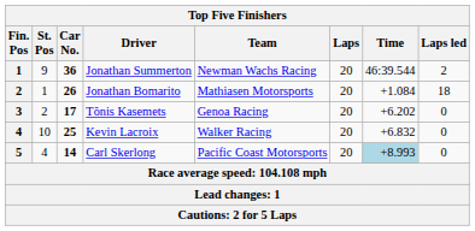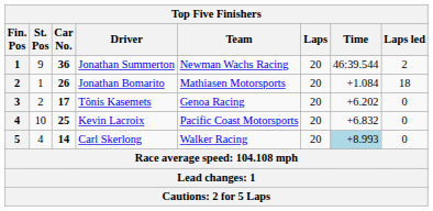Kevin Lacroix | Team: Walker Racing -> Pacific Coast Motorsports
Carl Skerlong | Team: Pacific Coast Motorsports -> Walker Racing
